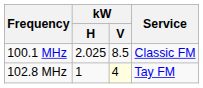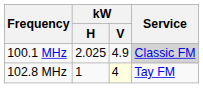100.1 MHz | kW / V: 8.5 -> 4.9
100.1 MHz | Service: no background -> lightgrey background
